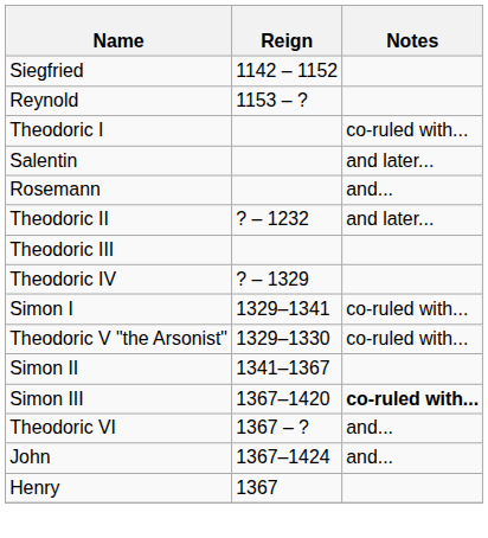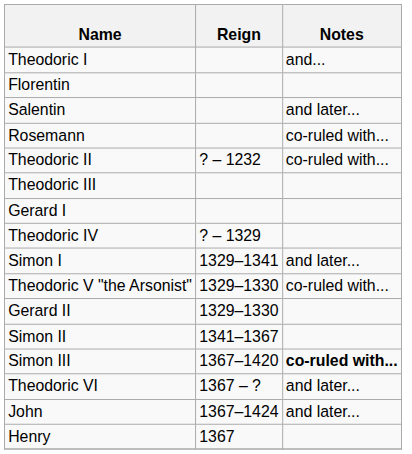- row: Siegfried | 1142 – 1152
- row: Reynold | 1153 – ?
Theodoric I | Notes: co-ruled with... -> and...
+ row: Florentin
Rosemann | Notes: and... -> co-ruled with...
Theodoric II | Notes: and later... -> co-ruled with...
+ row: Gerard I
Simon I | Notes: co-ruled with... -> and later...
+ row: Gerard II | 1329–1330
Theodoric VI | Notes: and... -> and later...
John | Notes: and... -> and later...
